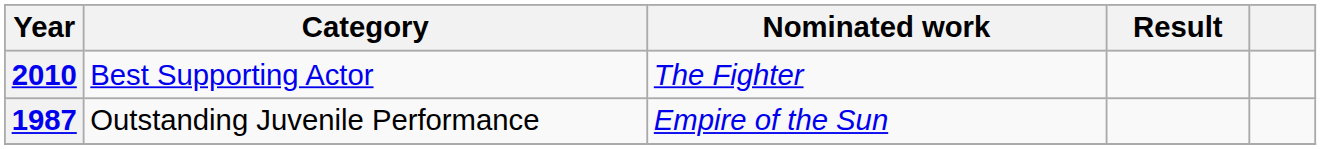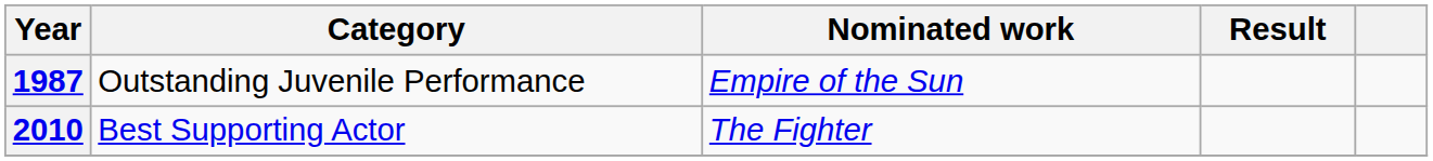rows swapped: 1987 <-> 2010
